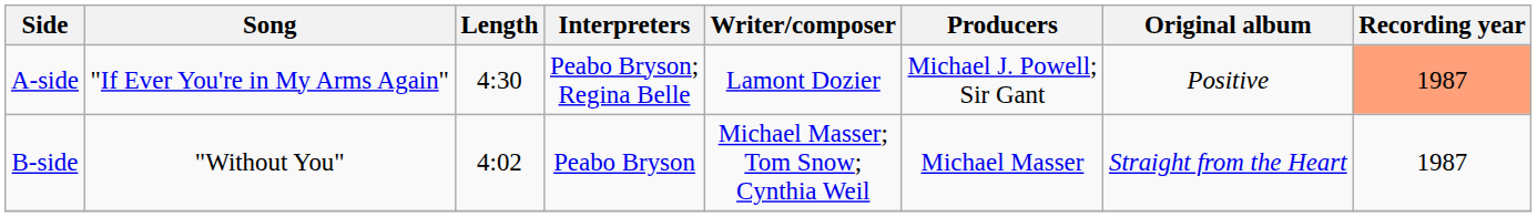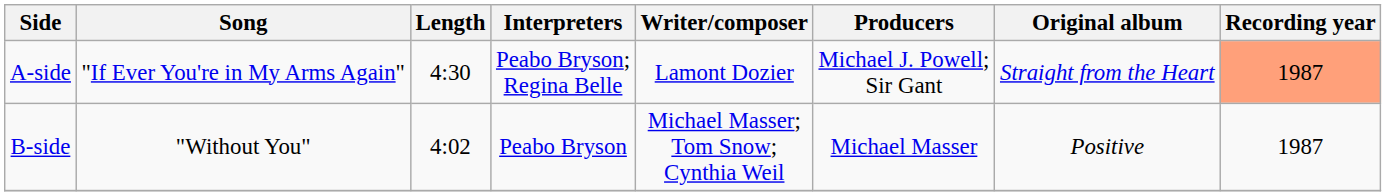A-side | Original album: Positive -> Straight from the Heart
B-side | Original album: Straight from the Heart -> Positive
